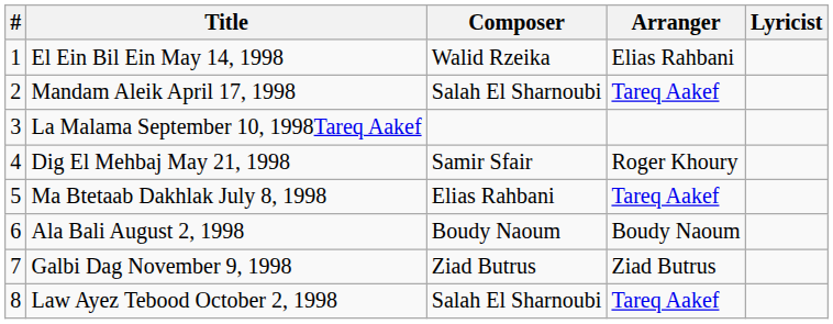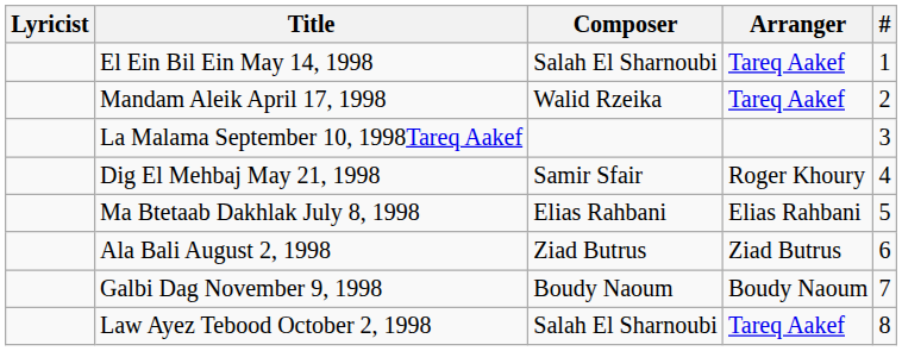columns swapped: # <-> Lyricist
El Ein Bil Ein May 14, 1998 | Composer: Walid Rzeika -> Salah El Sharnoubi
El Ein Bil Ein May 14, 1998 | Arranger: Elias Rahbani -> Tareq Aakef
Mandam Aleik April 17, 1998 | Composer: Salah El Sharnoubi -> Walid Rzeika
Ma Btetaab Dakhlak July 8, 1998 | Arranger: Tareq Aakef -> Elias Rahbani
Ala Bali August 2, 1998 | Composer: Boudy Naoum -> Ziad Butrus
Ala Bali August 2, 1998 | Arranger: Boudy Naoum -> Ziad Butrus
Galbi Dag November 9, 1998 | Composer: Ziad Butrus -> Boudy Naoum
Galbi Dag November 9, 1998 | Arranger: Ziad Butrus -> Boudy Naoum
